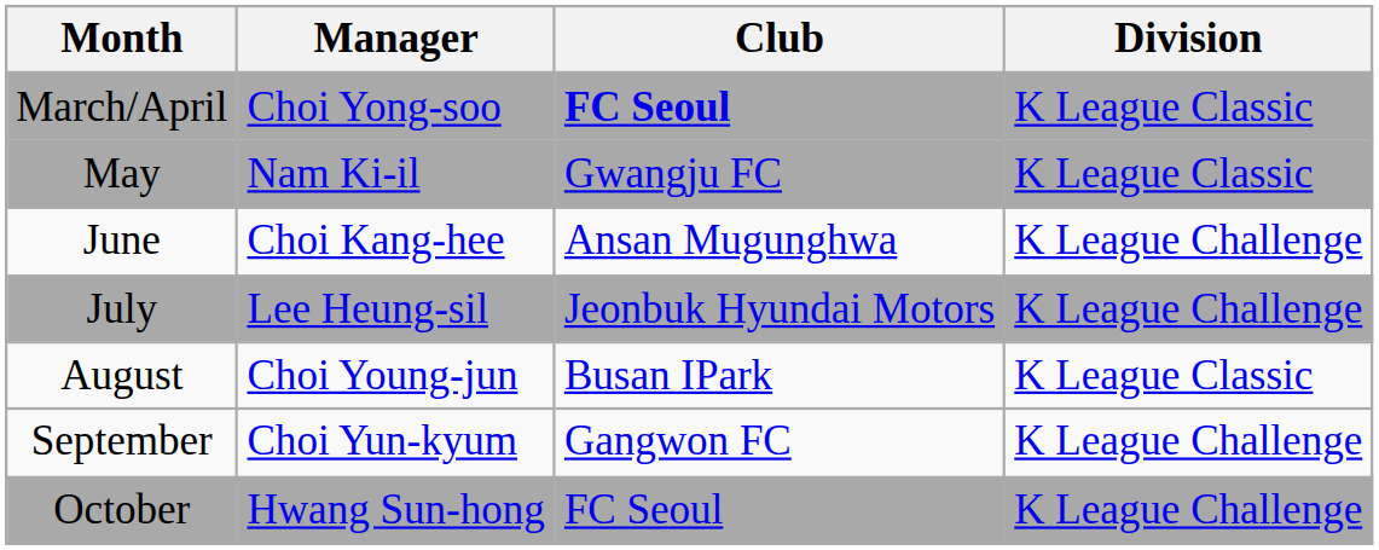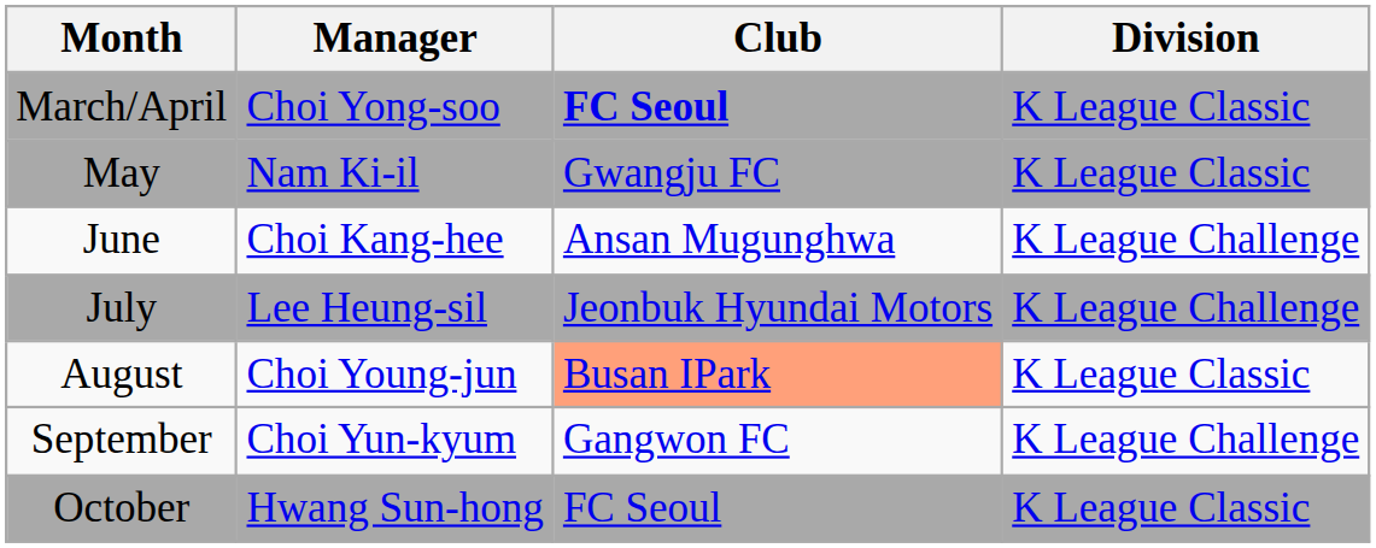August | Club: no background -> lightsalmon background
October | Division: K League Challenge -> K League Classic
